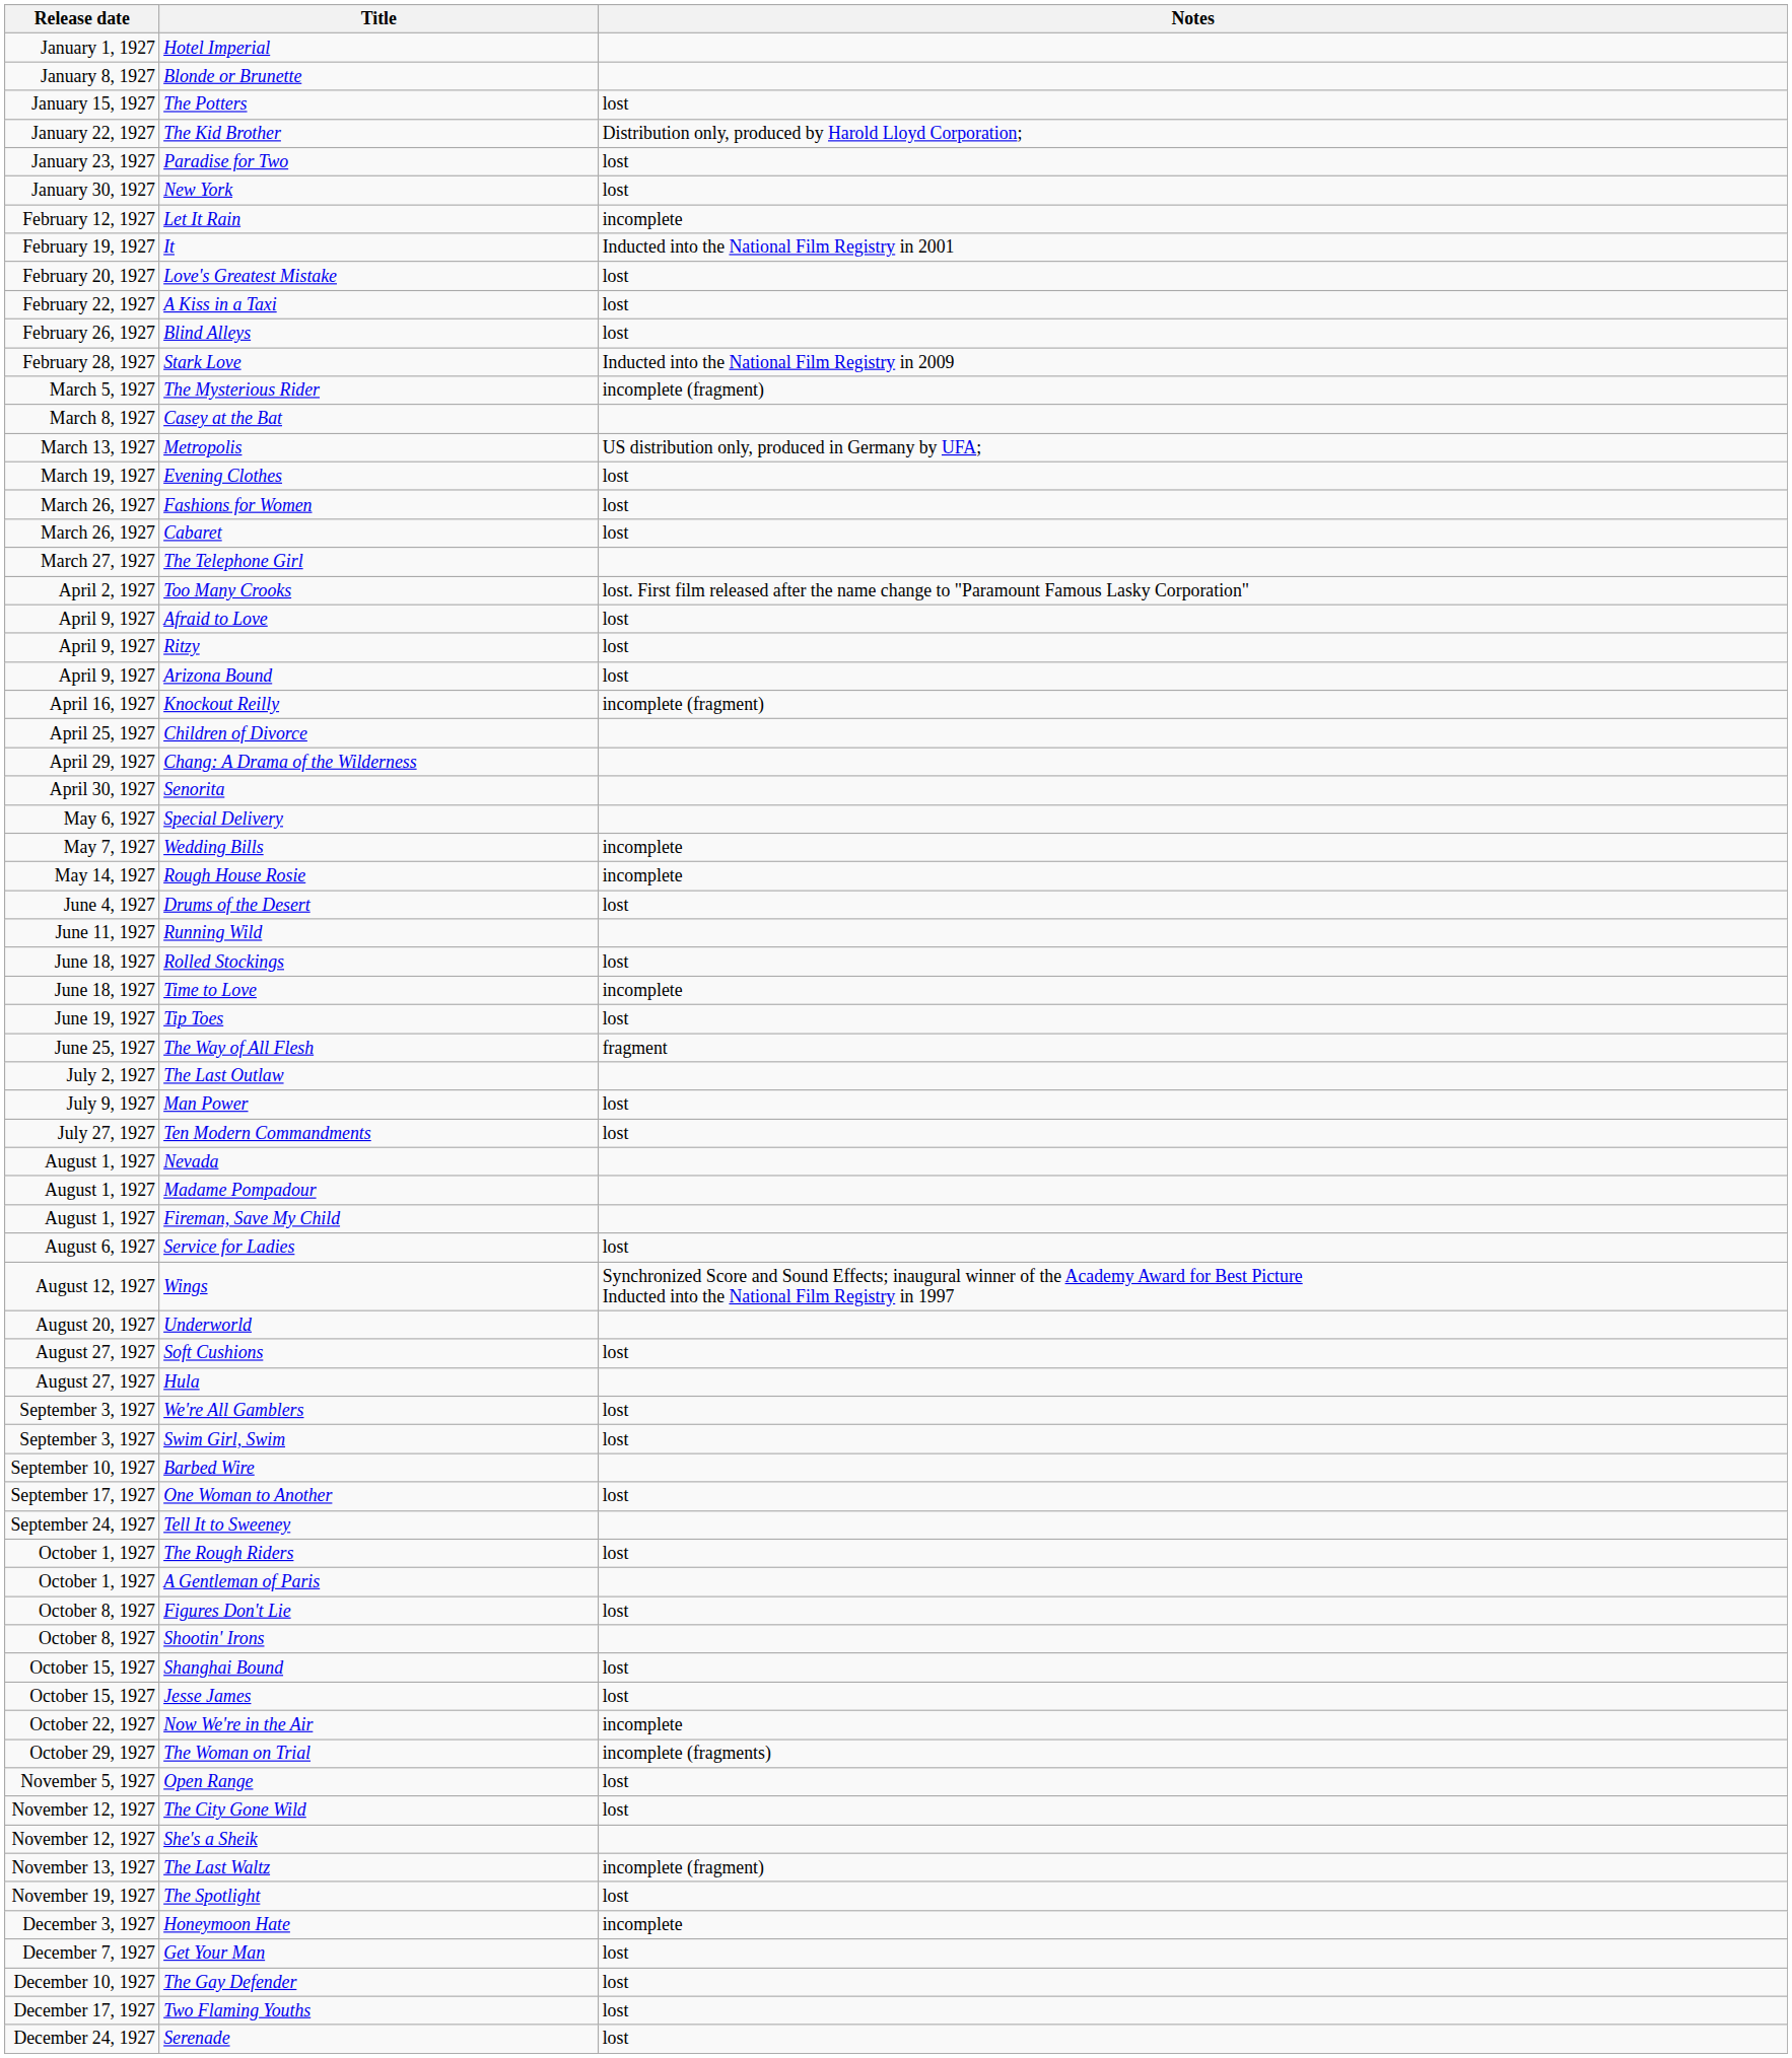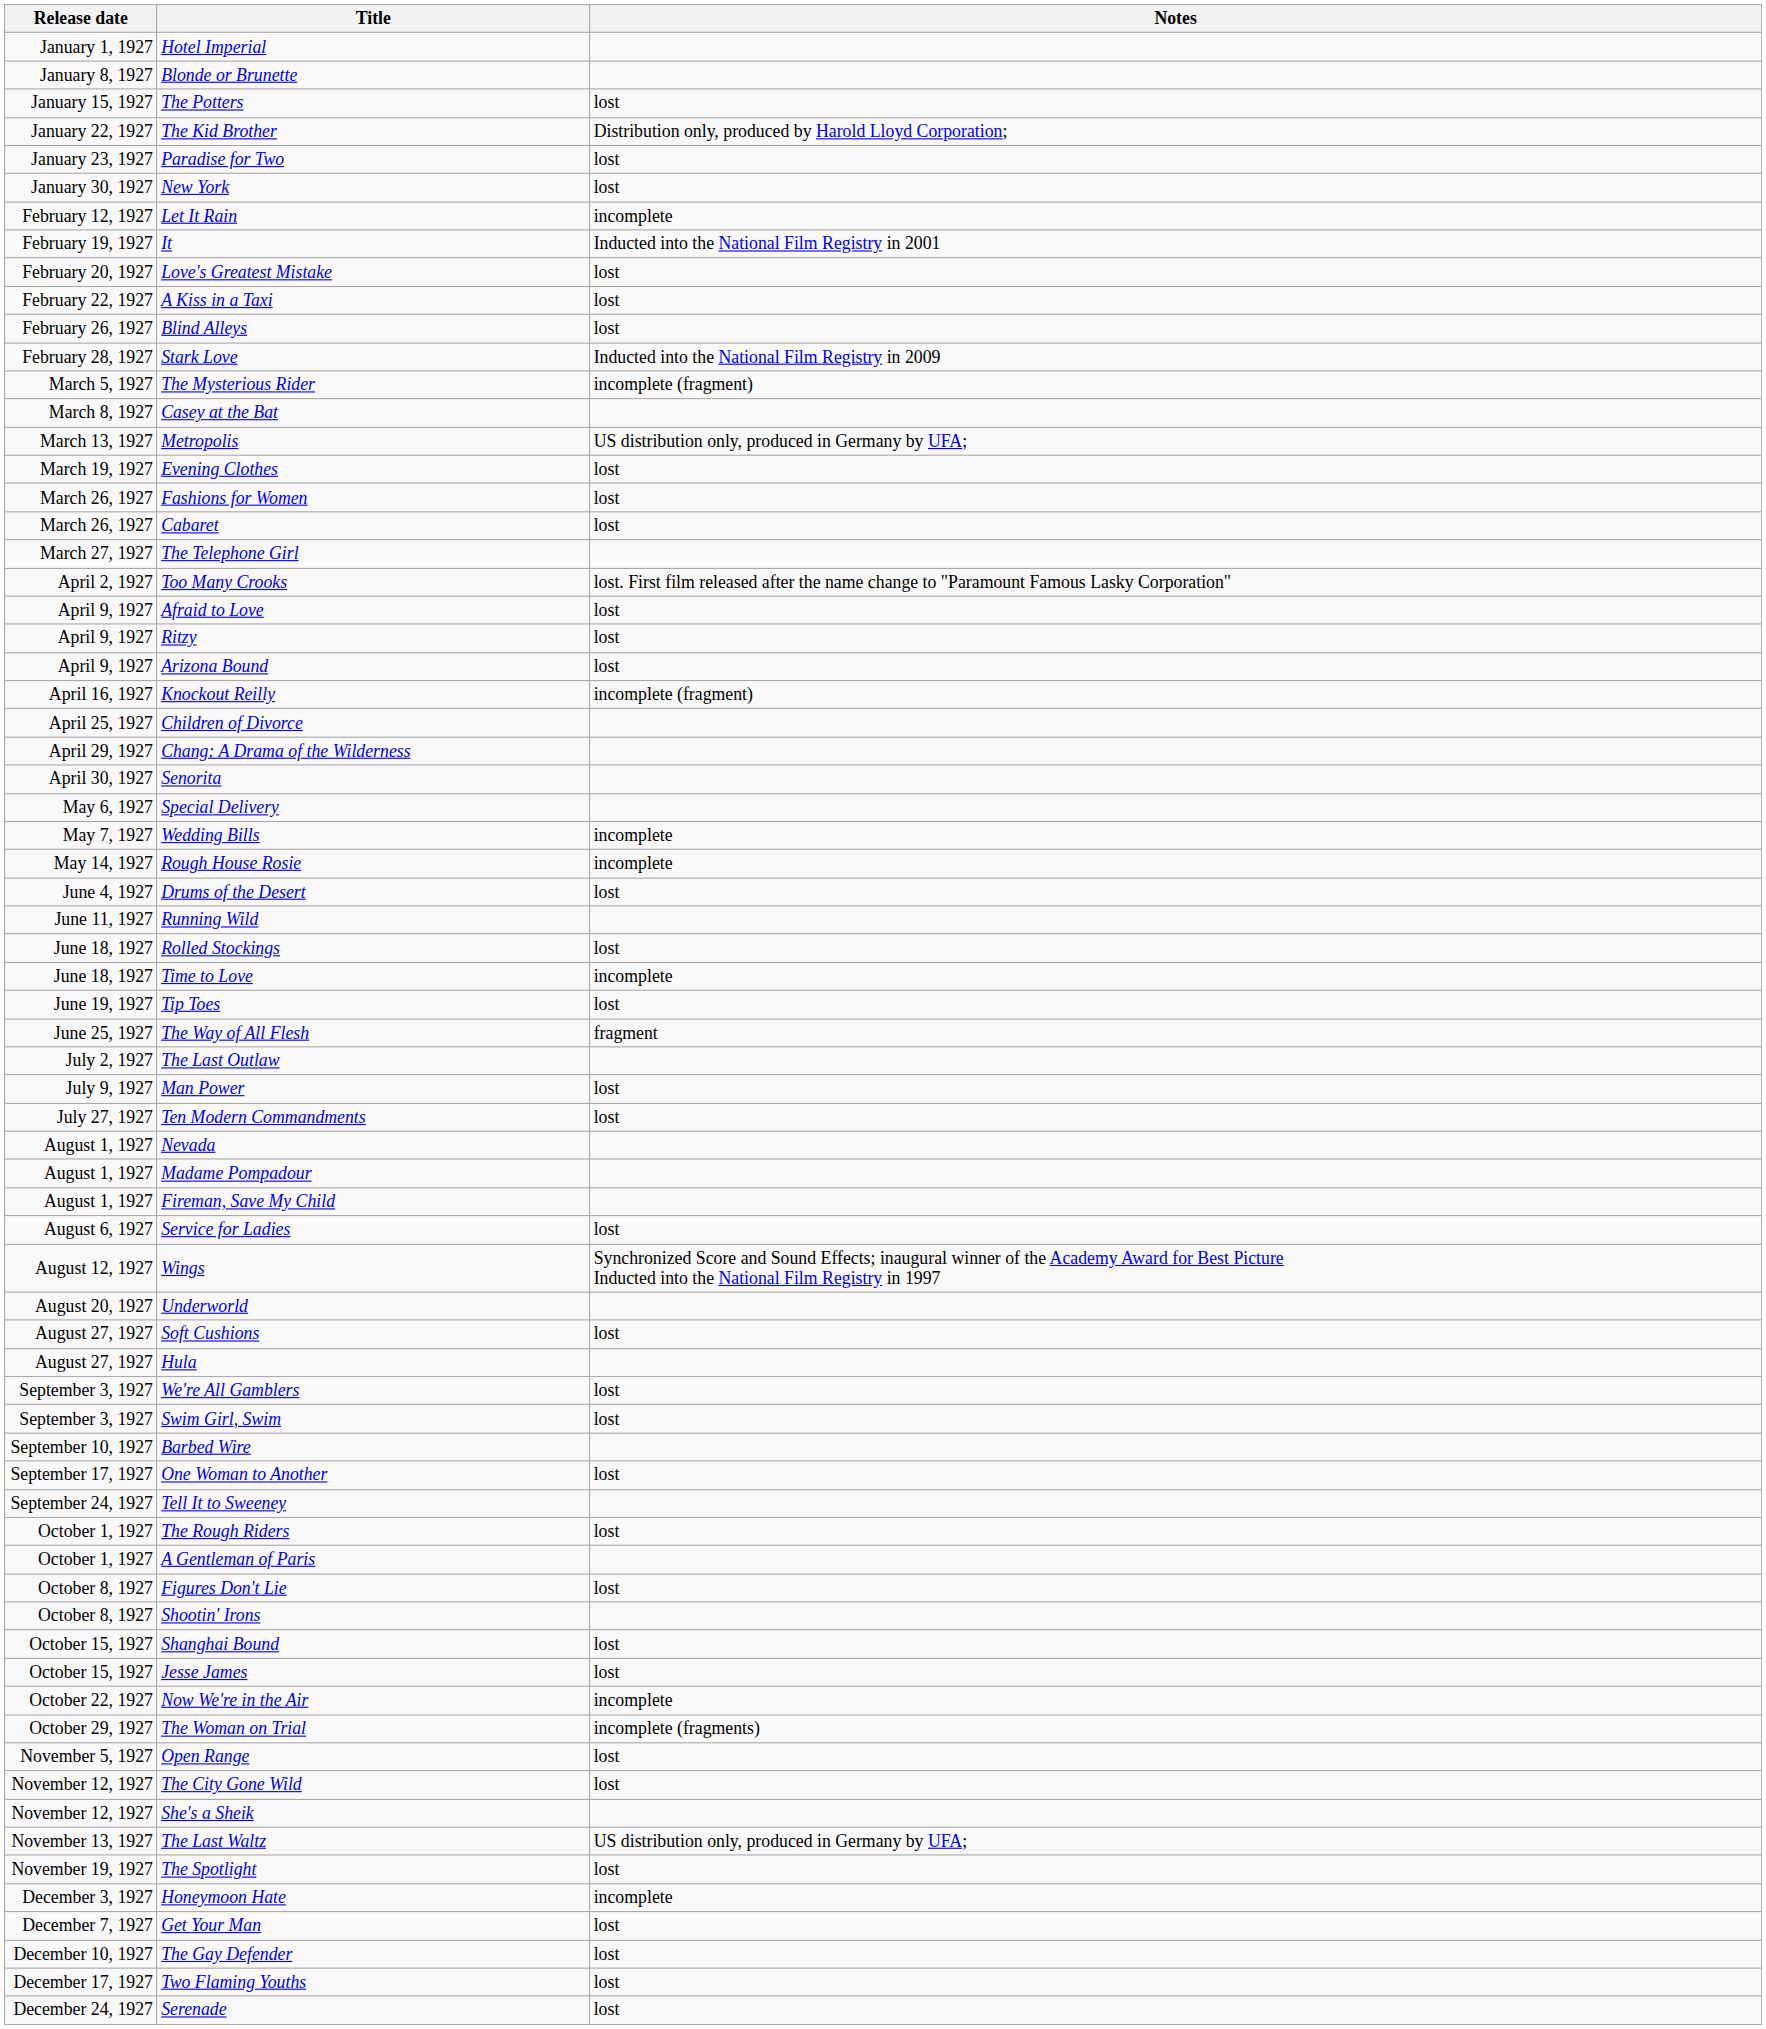The Last Waltz | Notes: incomplete (fragment) -> US distribution only, produced in Germany by UFA;
